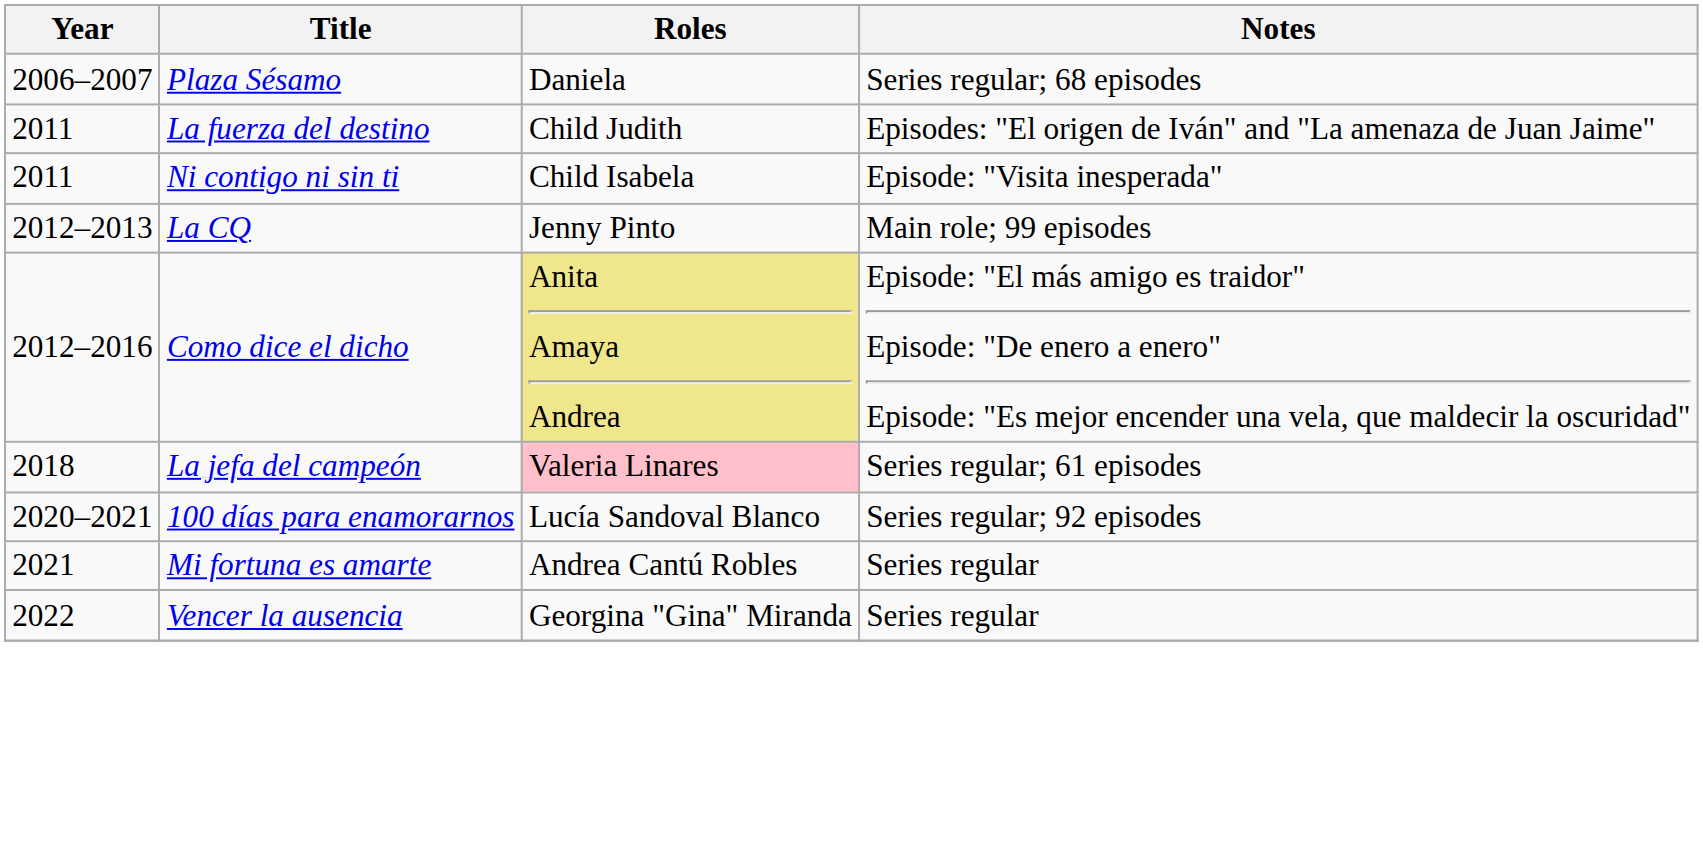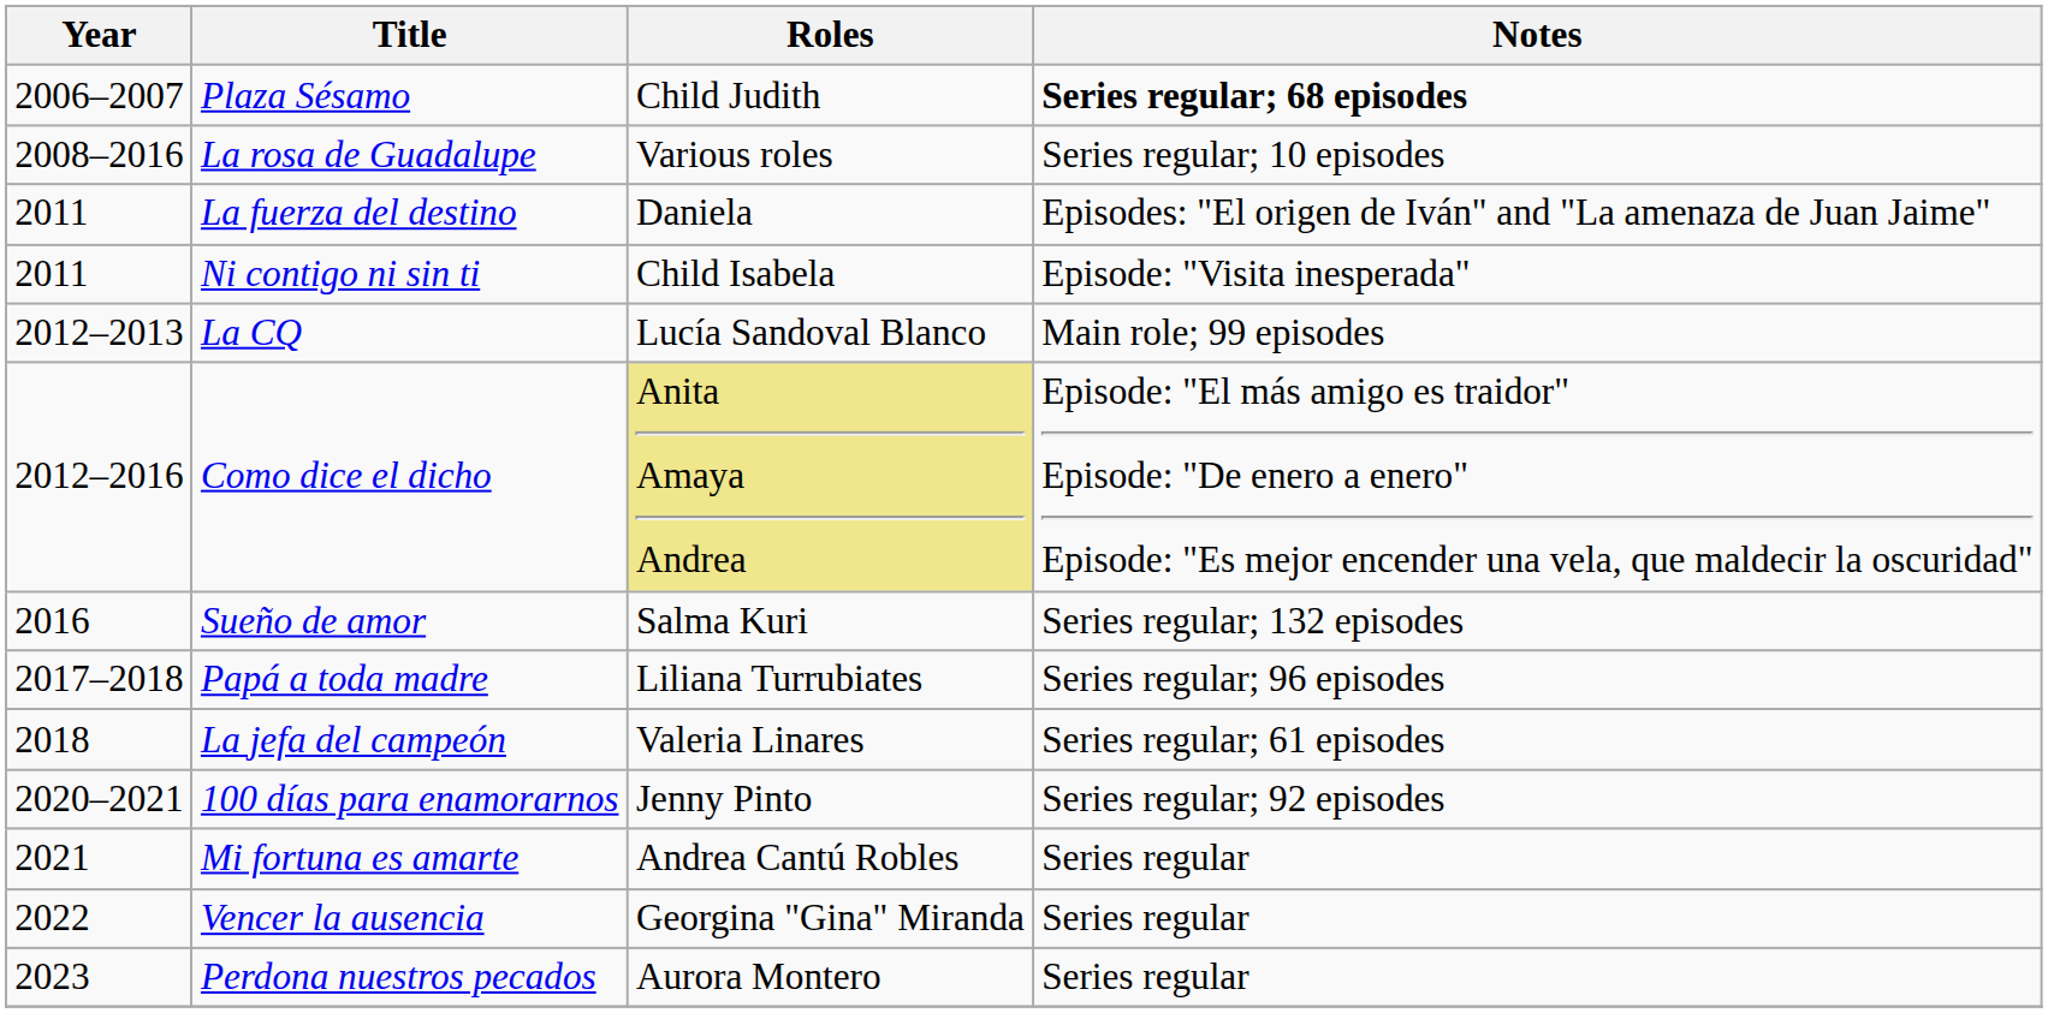Plaza Sésamo | Roles: Daniela -> Child Judith
Plaza Sésamo | Notes: normal -> bold
+ row: 2008–2016 | La rosa de Guadalupe | Various roles | Series regular; 10 episodes
La fuerza del destino | Roles: Child Judith -> Daniela
La CQ | Roles: Jenny Pinto -> Lucía Sandoval Blanco
+ row: 2016 | Sueño de amor | Salma Kuri | Series regular; 132 episodes
+ row: 2017–2018 | Papá a toda madre | Liliana Turrubiates | Series regular; 96 episodes
La jefa del campeón | Roles: pink background -> no background
100 días para enamorarnos | Roles: Lucía Sandoval Blanco -> Jenny Pinto
+ row: 2023 | Perdona nuestros pecados | Aurora Montero | Series regular
